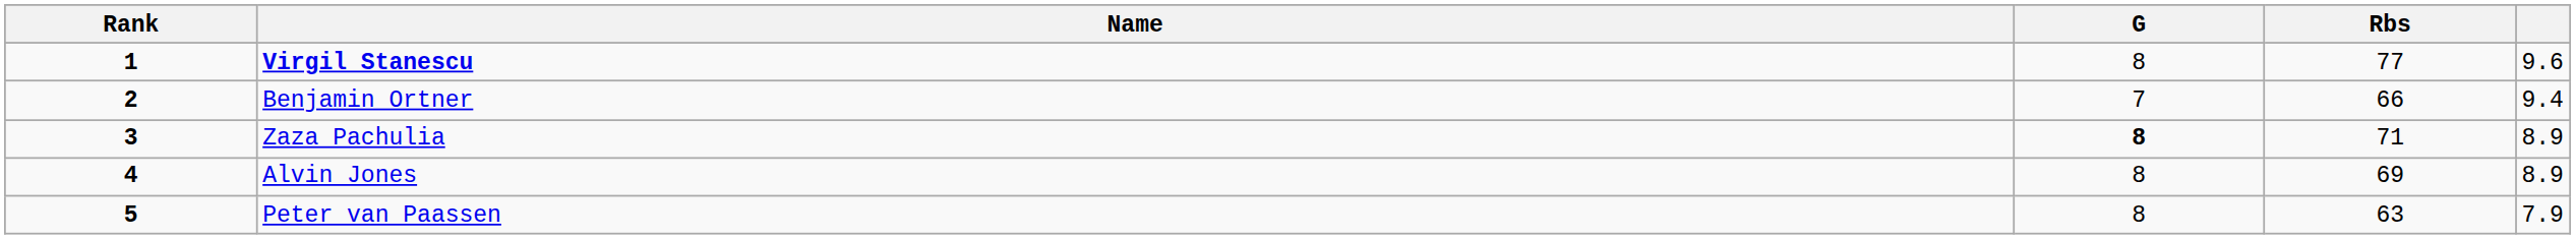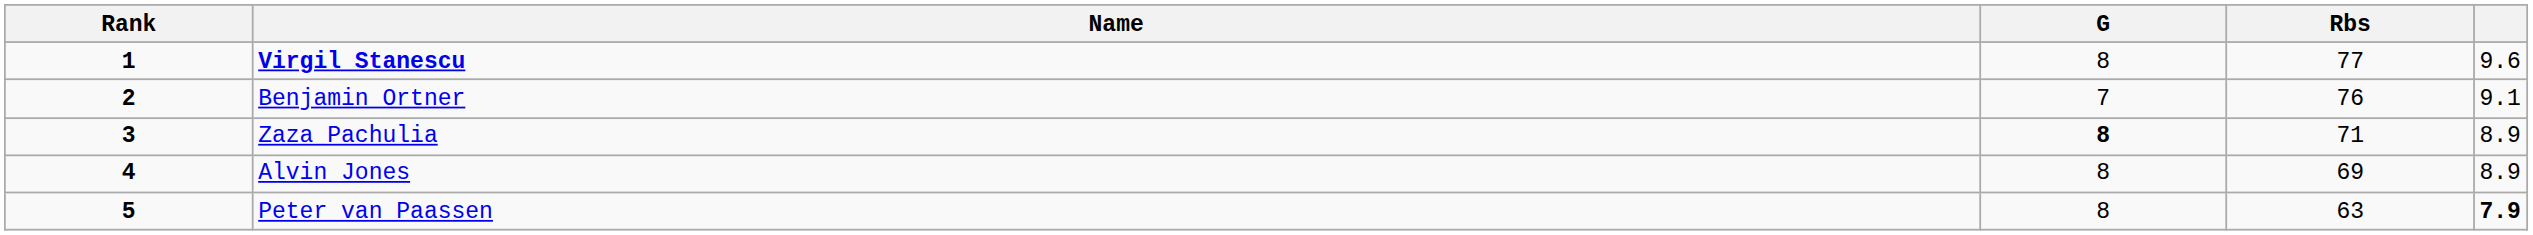Benjamin Ortner | Rbs: 66 -> 76
Benjamin Ortner | column 5: 9.4 -> 9.1
Peter van Paassen | column 5: normal -> bold
